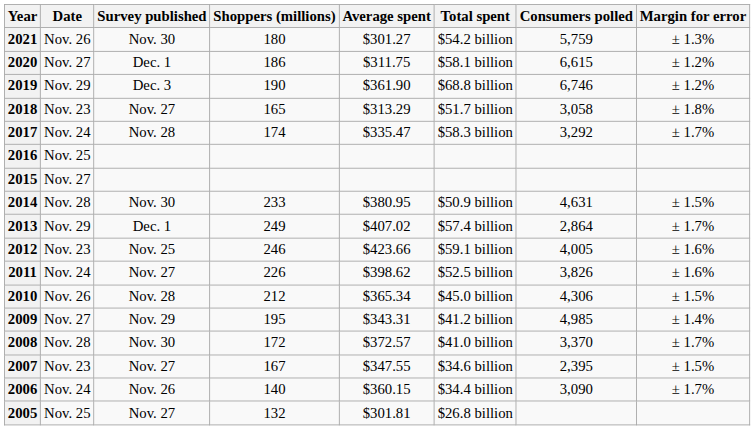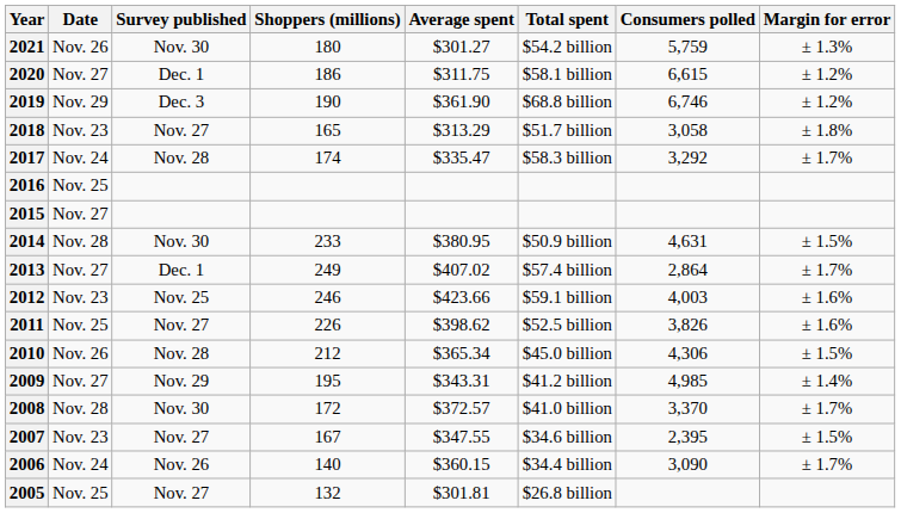2013 | Date: Nov. 29 -> Nov. 27
2012 | Consumers polled: 4,005 -> 4,003
2011 | Date: Nov. 24 -> Nov. 25
